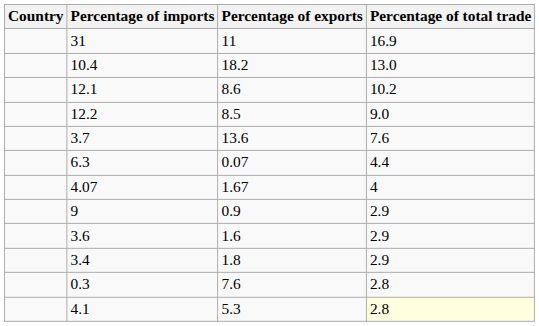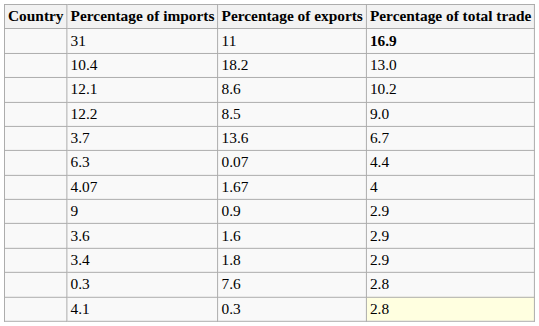31 | Percentage of total trade: normal -> bold
3.7 | Percentage of total trade: 7.6 -> 6.7
4.1 | Percentage of exports: 5.3 -> 0.3
